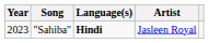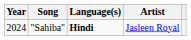"Sahiba" | Year: 2023 -> 2024
